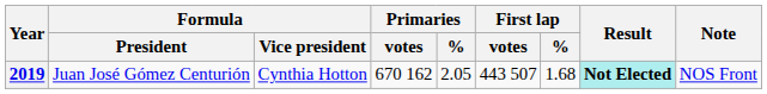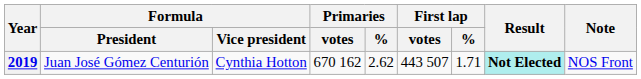2019 | Primaries / %: 2.05 -> 2.62
2019 | First lap / %: 1.68 -> 1.71
